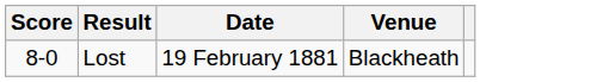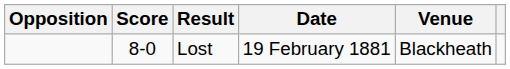+ column: Opposition
